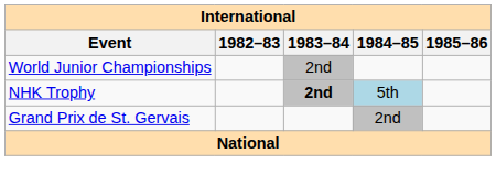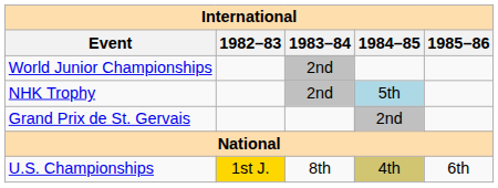NHK Trophy | 1983–84: bold -> normal
+ row: U.S. Championships | 1st J. | 8th | 4th | 6th
